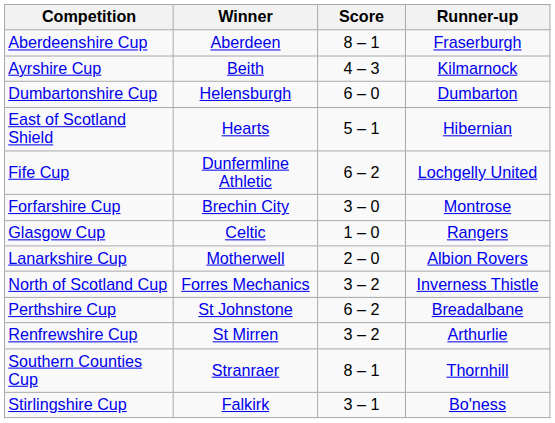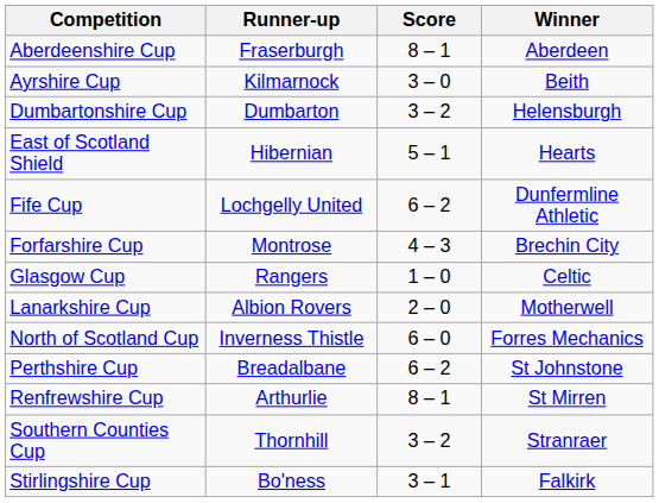columns swapped: Winner <-> Runner-up
Ayrshire Cup | Score: 4 – 3 -> 3 – 0
Dumbartonshire Cup | Score: 6 – 0 -> 3 – 2
Forfarshire Cup | Score: 3 – 0 -> 4 – 3
North of Scotland Cup | Score: 3 – 2 -> 6 – 0
Renfrewshire Cup | Score: 3 – 2 -> 8 – 1
Southern Counties Cup | Score: 8 – 1 -> 3 – 2
